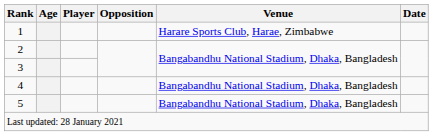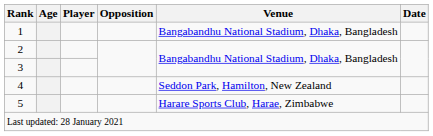1 | Venue: Harare Sports Club, Harae, Zimbabwe -> Bangabandhu National Stadium, Dhaka, Bangladesh
4 | Venue: Bangabandhu National Stadium, Dhaka, Bangladesh -> Seddon Park, Hamilton, New Zealand
5 | Venue: Bangabandhu National Stadium, Dhaka, Bangladesh -> Harare Sports Club, Harae, Zimbabwe
